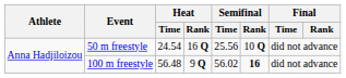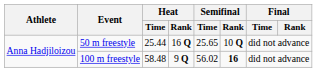50 m freestyle | Heat / Time: 24.54 -> 25.44
50 m freestyle | Semifinal / Time: 25.56 -> 25.65
100 m freestyle | Heat / Time: 56.48 -> 58.48
